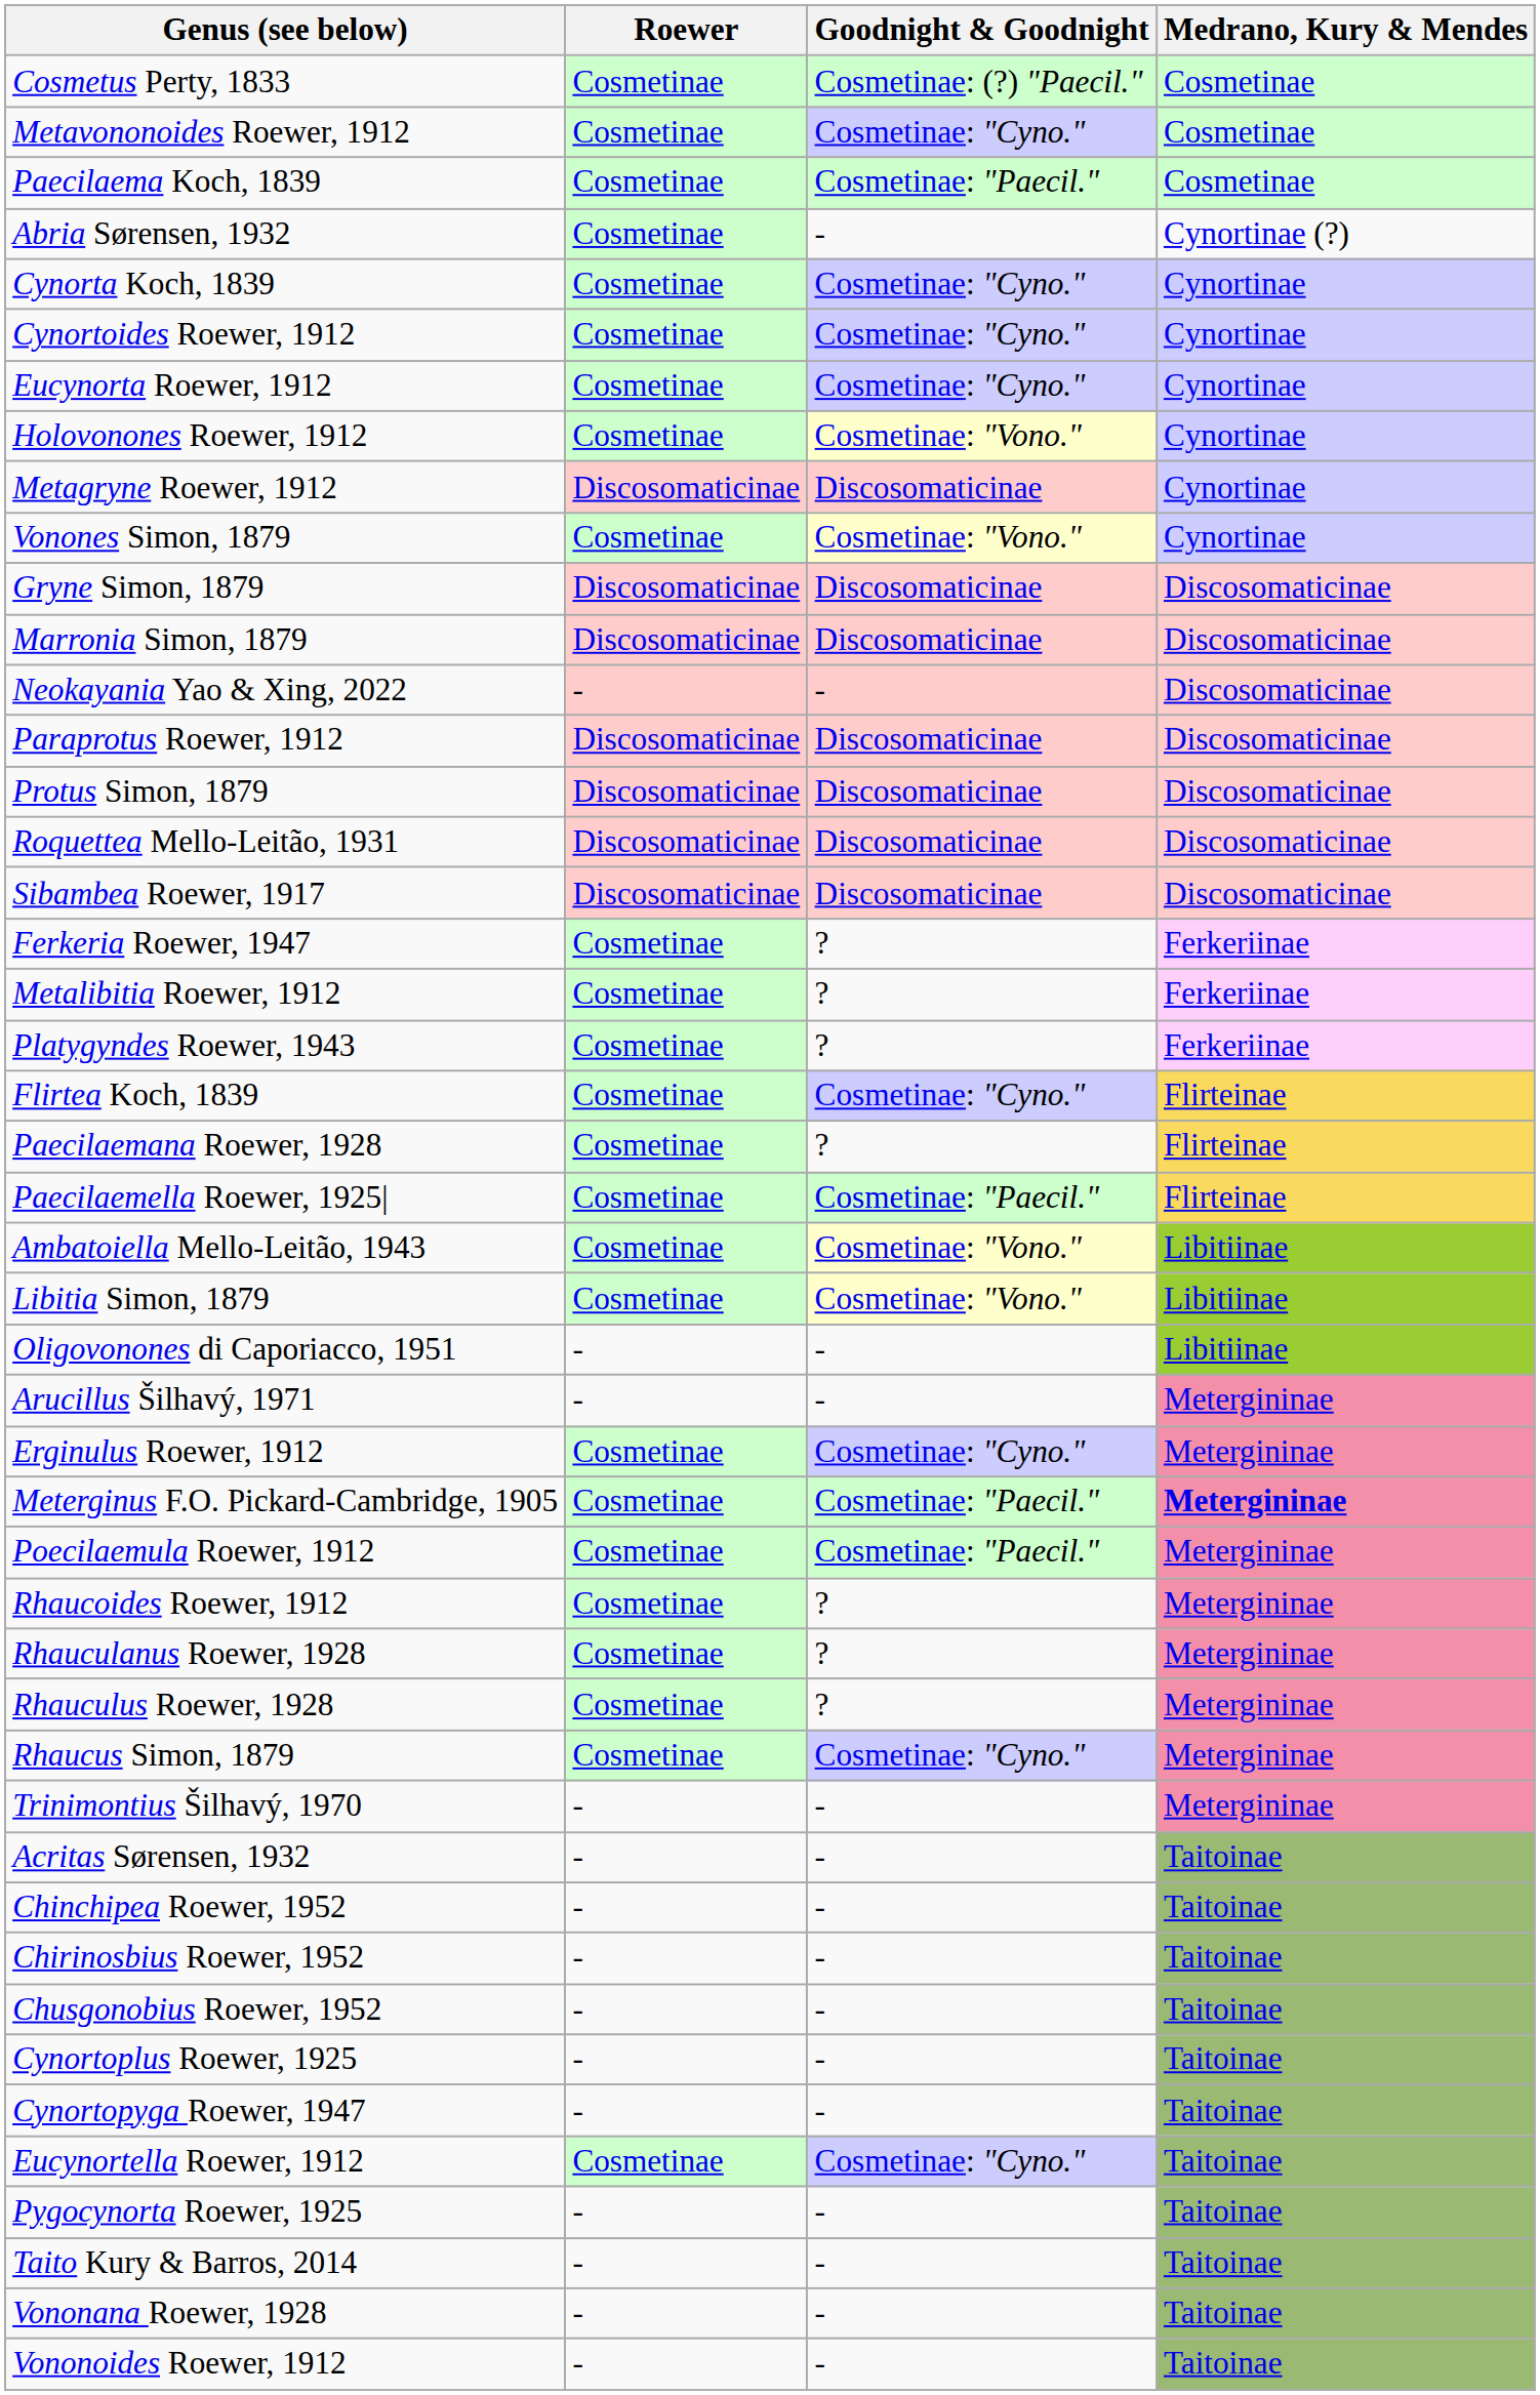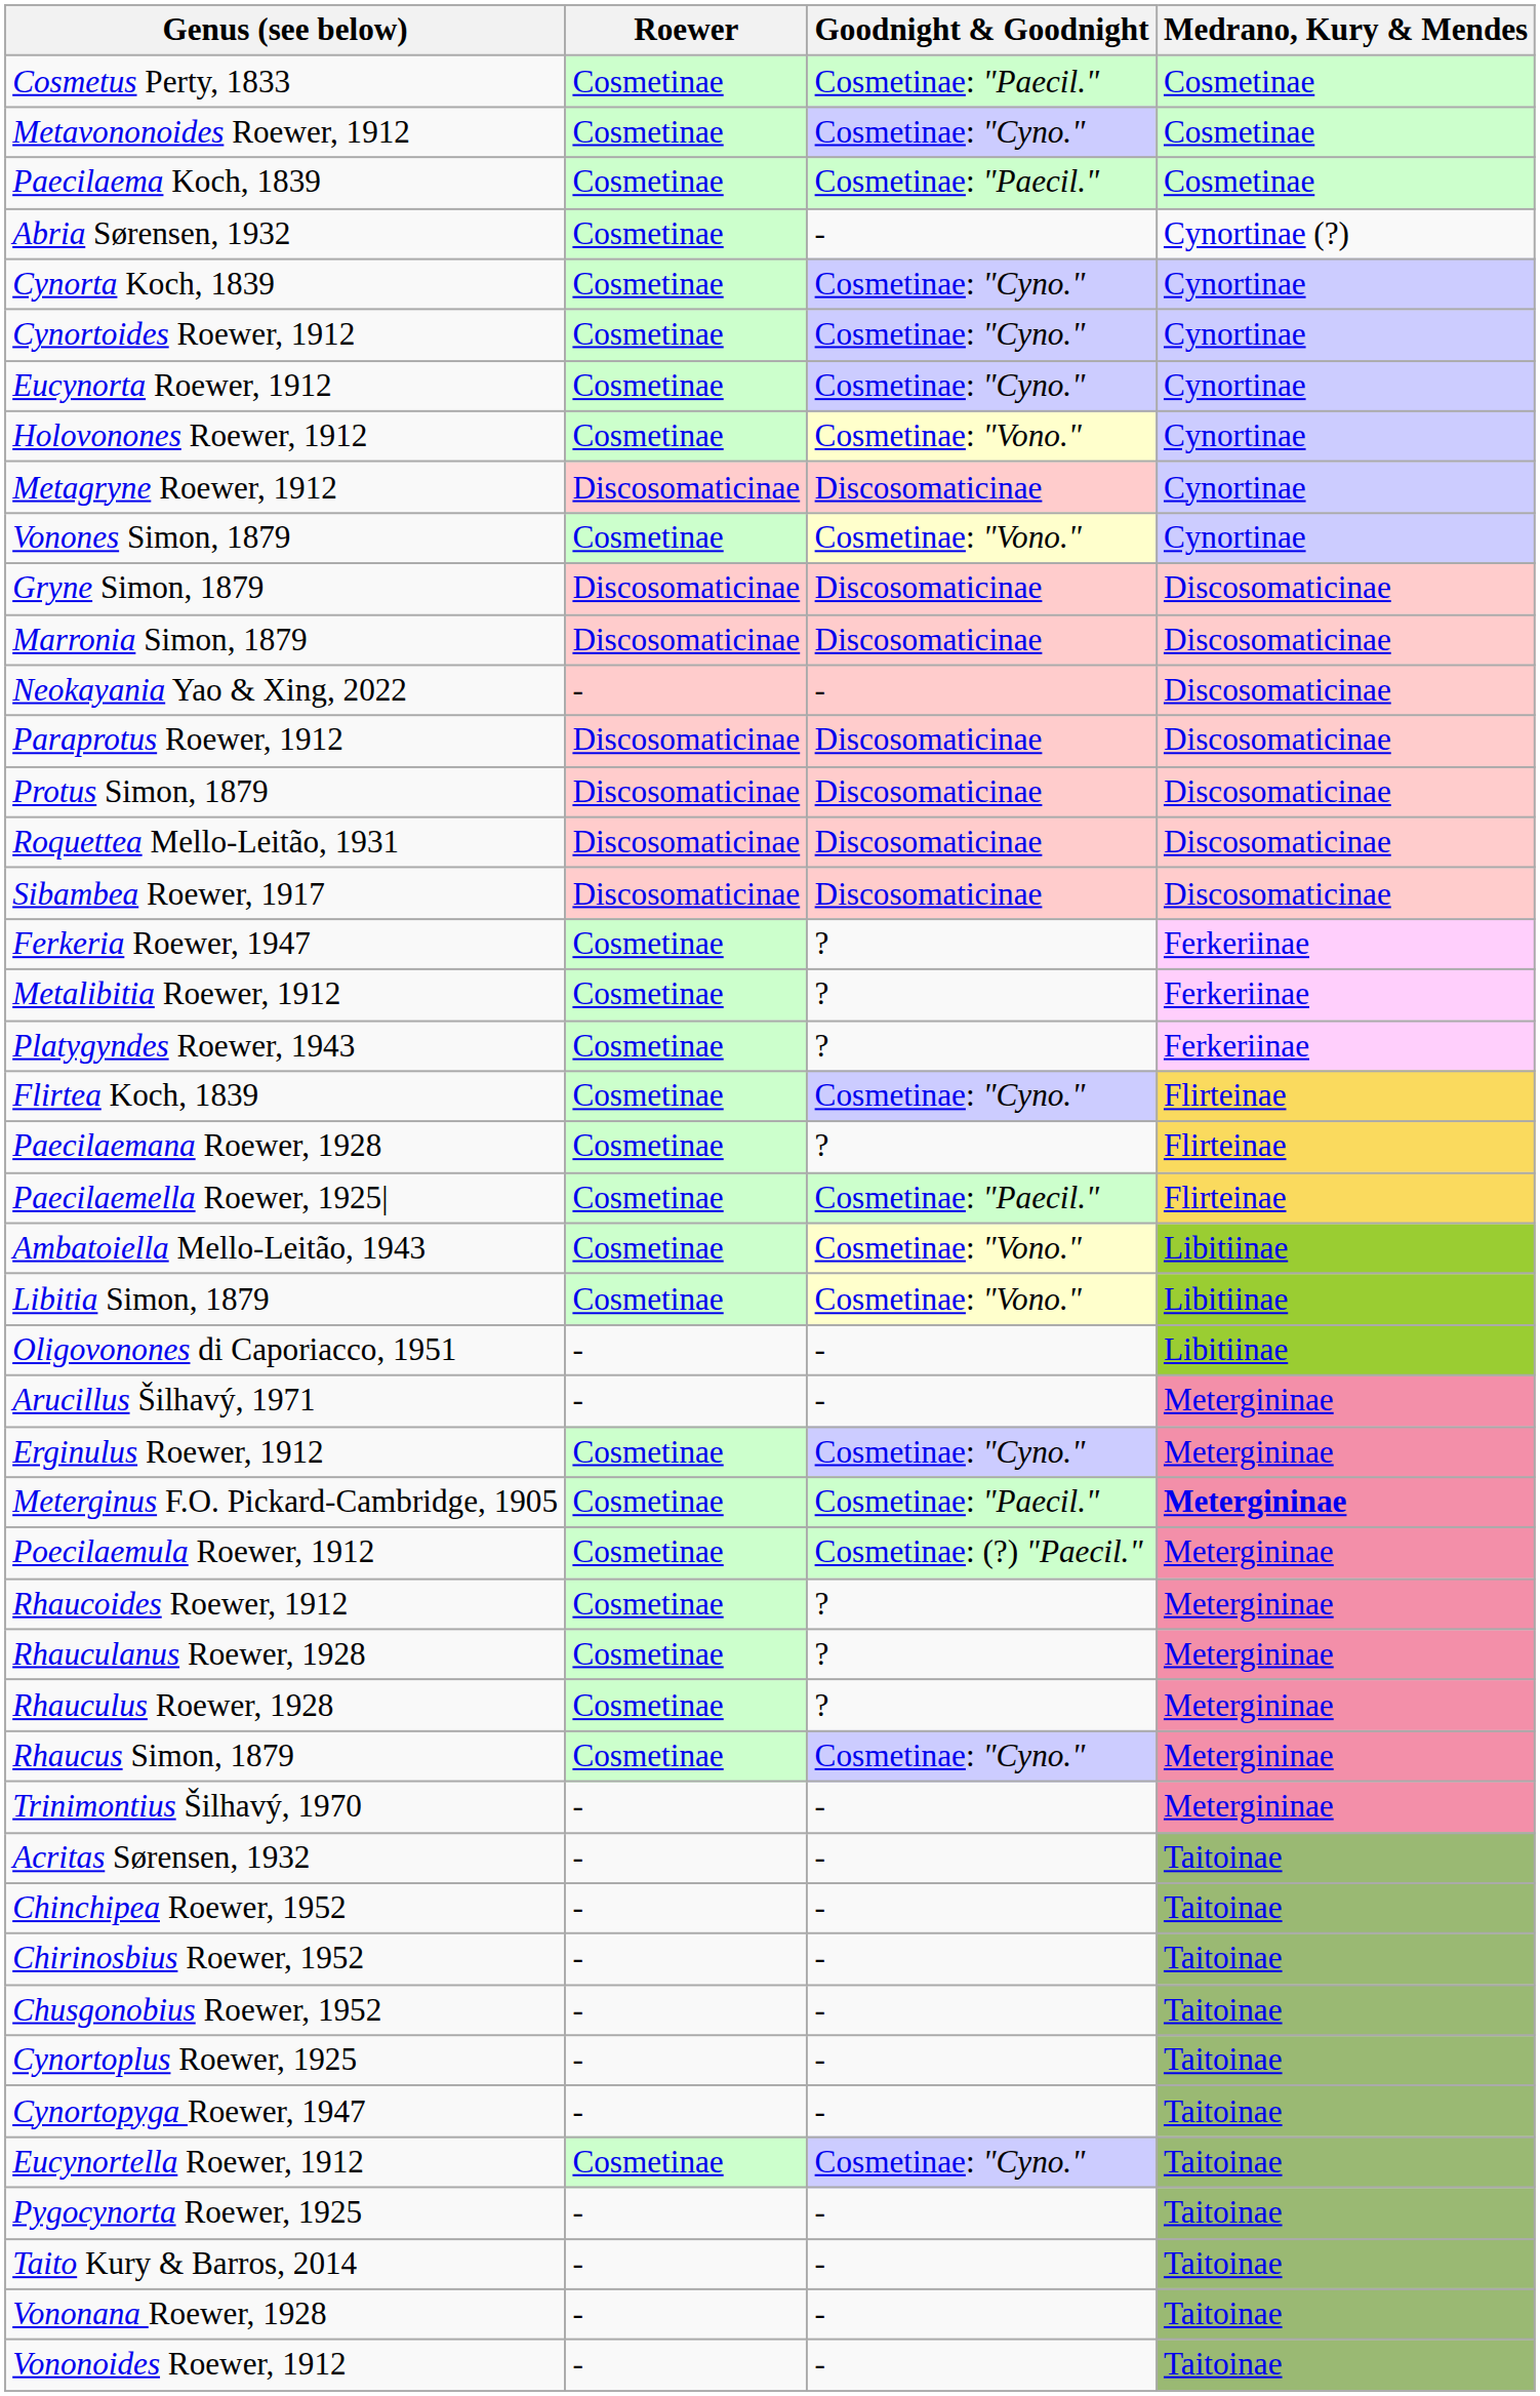Cosmetus Perty, 1833 | Goodnight & Goodnight: Cosmetinae: (?) "Paecil." -> Cosmetinae: "Paecil."
Poecilaemula Roewer, 1912 | Goodnight & Goodnight: Cosmetinae: "Paecil." -> Cosmetinae: (?) "Paecil."
